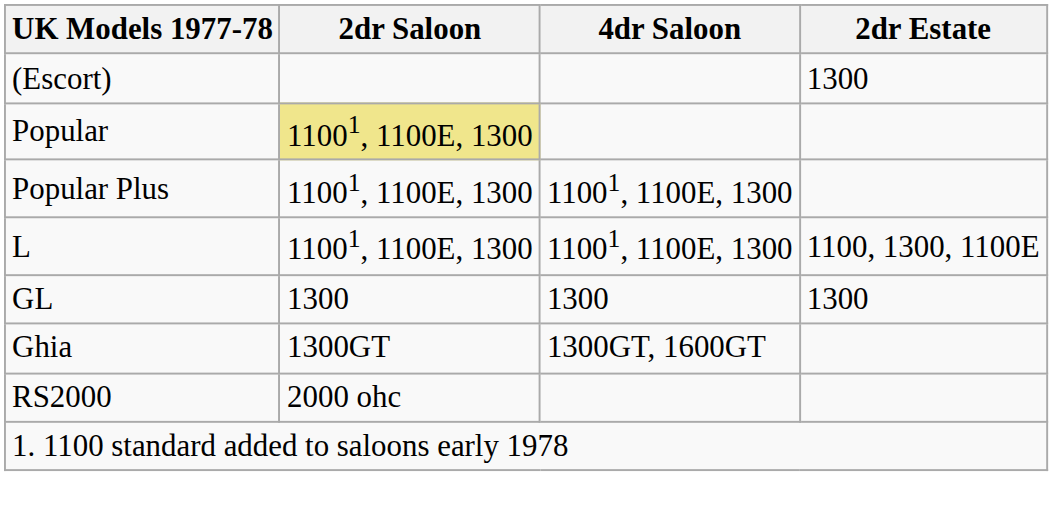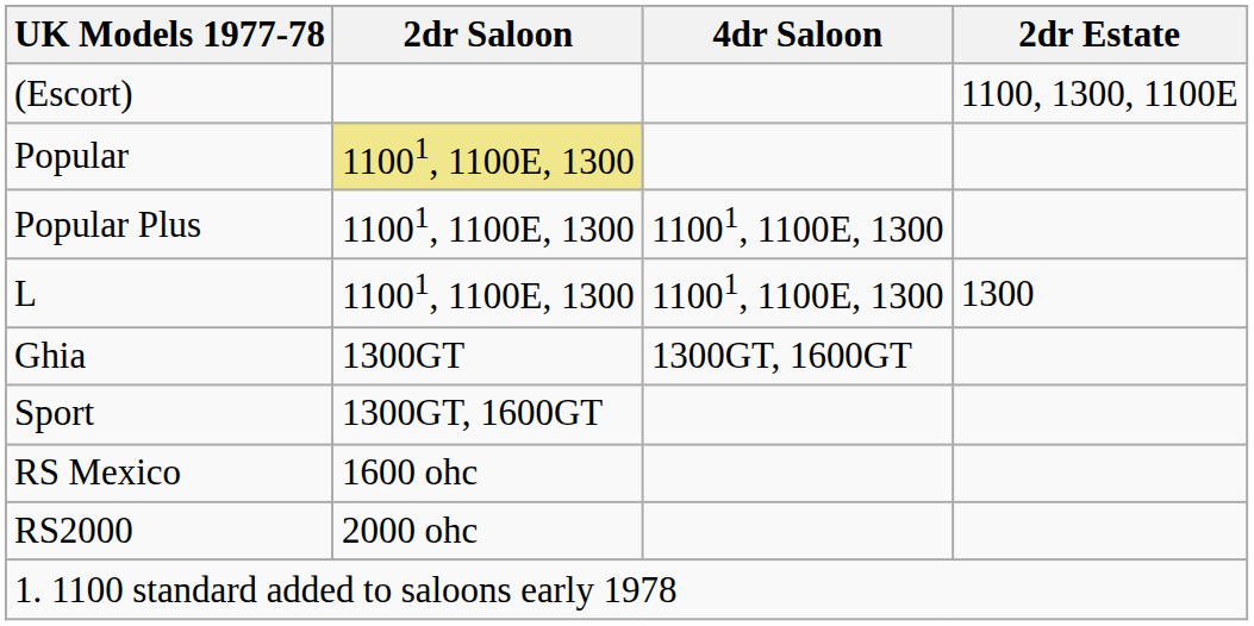(Escort) | 2dr Estate: 1300 -> 1100, 1300, 1100E
L | 2dr Estate: 1100, 1300, 1100E -> 1300
- row: GL | 1300 | 1300 | 1300
+ row: Sport | 1300GT, 1600GT
+ row: RS Mexico | 1600 ohc
